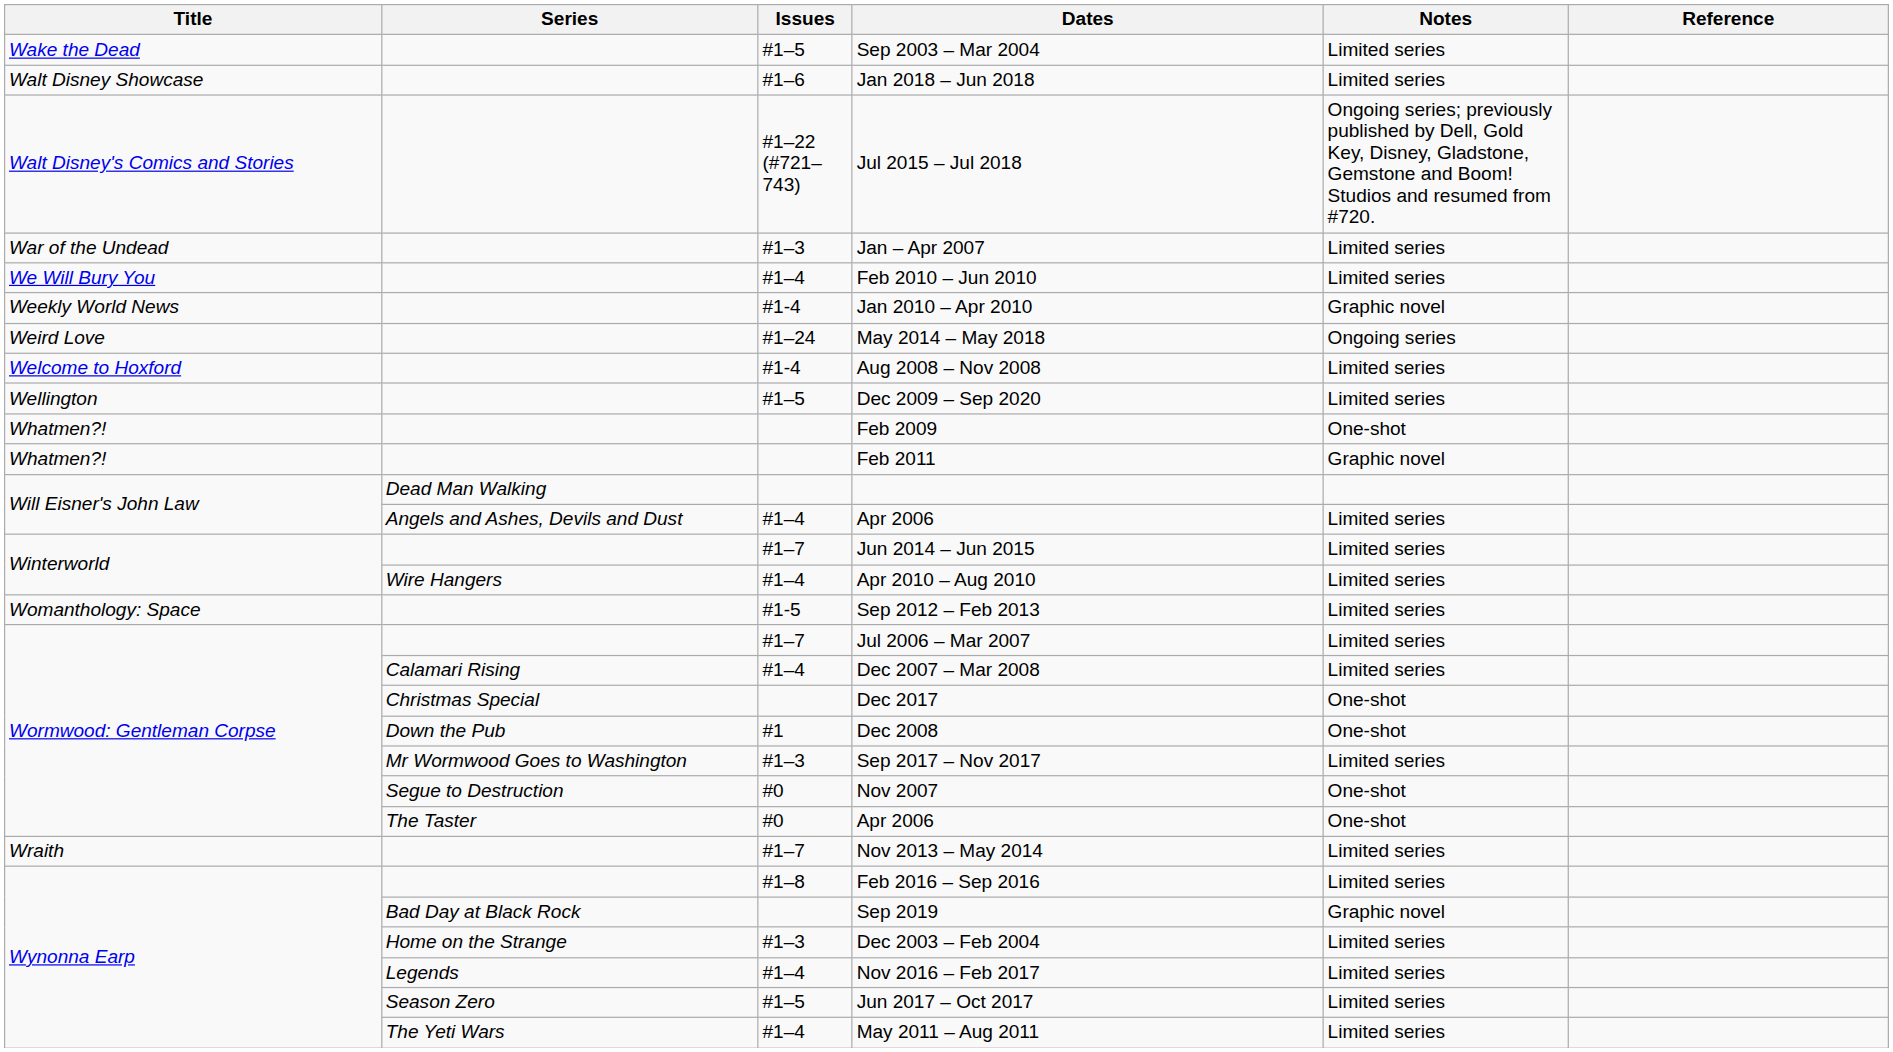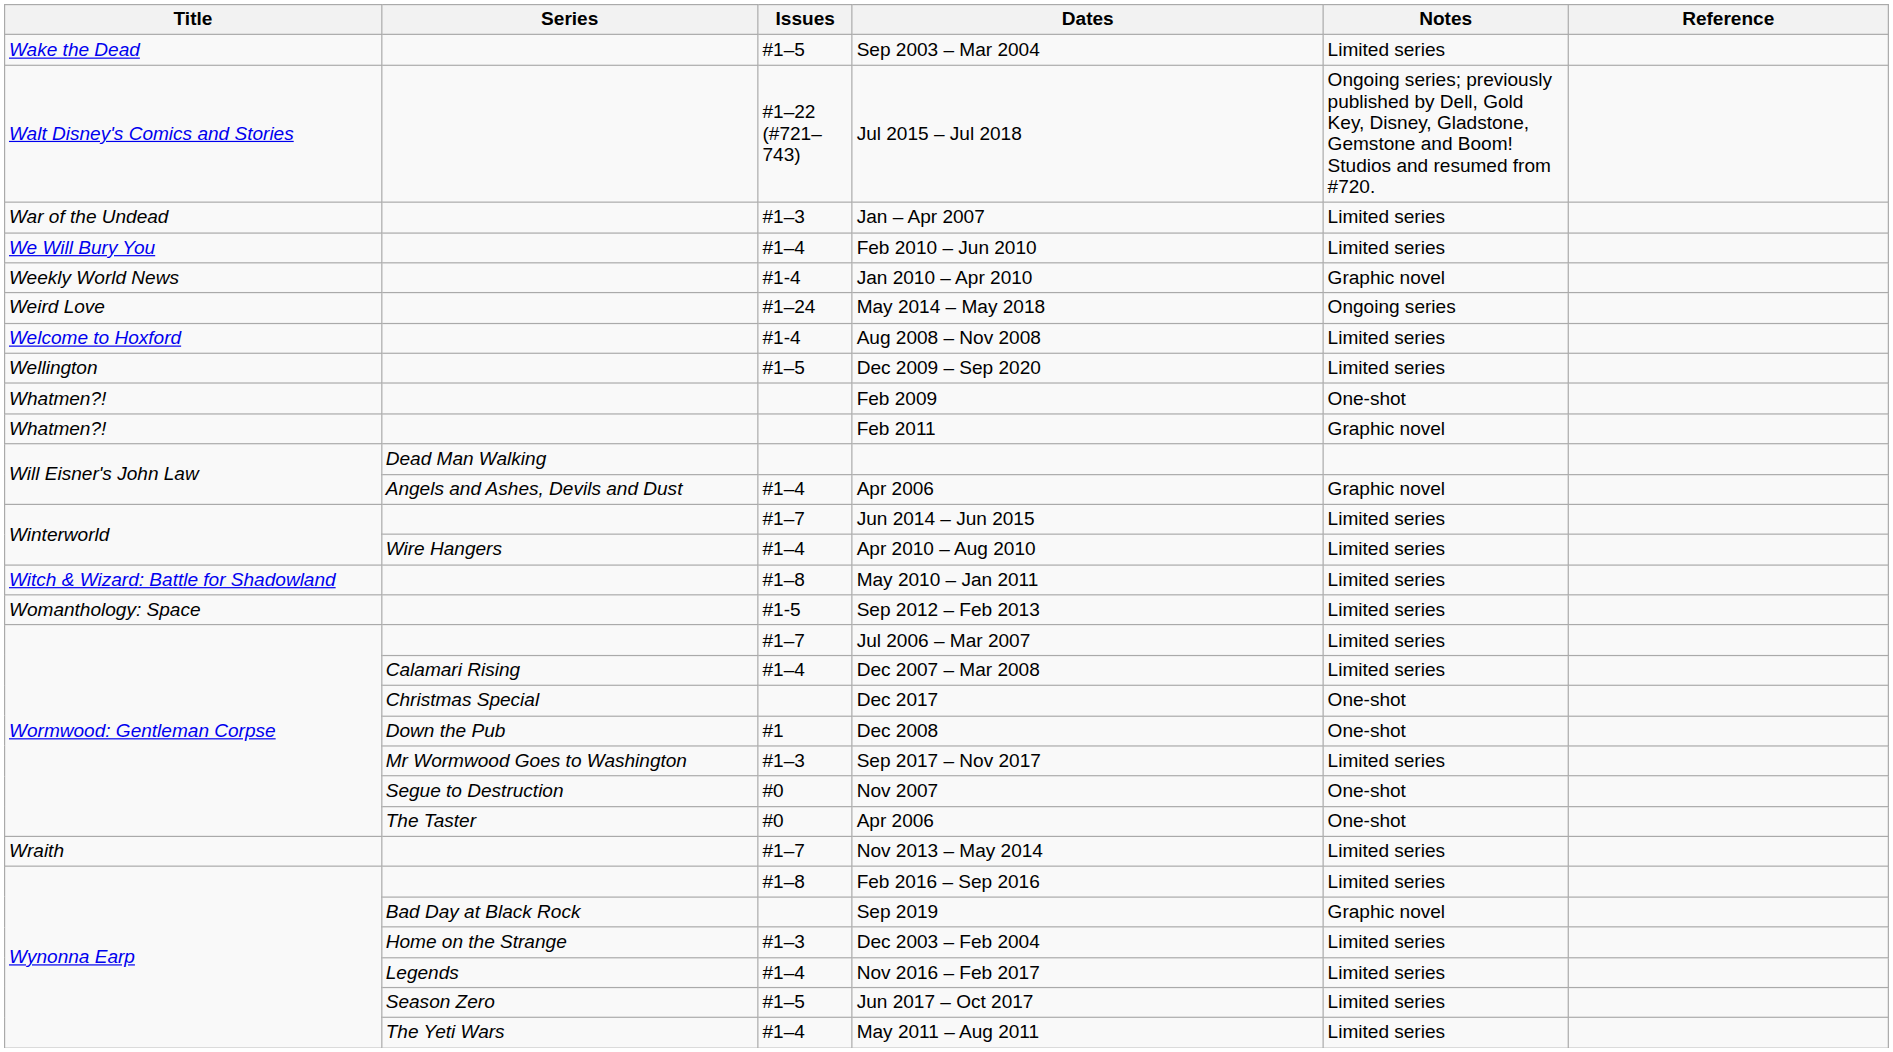- row: Walt Disney Showcase | #1–6 | Jan 2018 – Jun 2018 | Limited series
Will Eisner's John Law / Apr 2006 | Notes: Limited series -> Graphic novel
+ row: Witch & Wizard: Battle for Shadowland | #1–8 | May 2010 – Jan 2011 | Limited series
